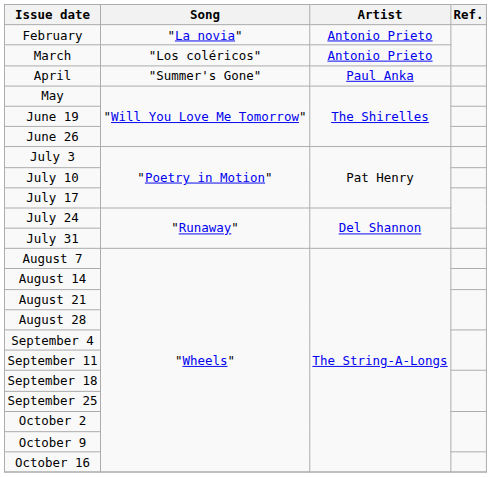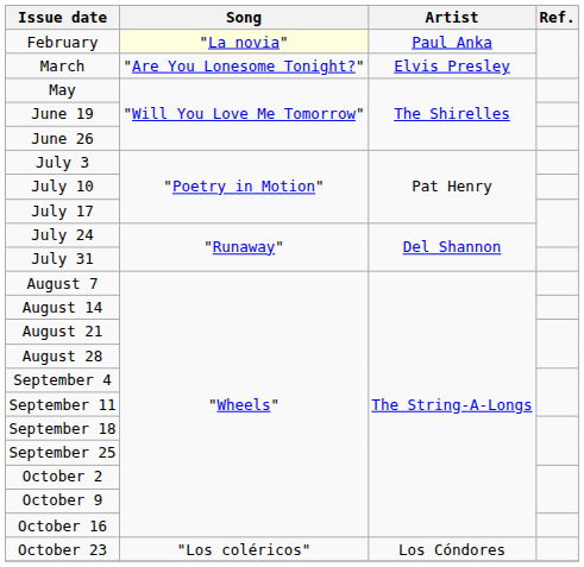February | Song: no background -> lightyellow background
February | Artist: Antonio Prieto -> Paul Anka
March | Song: "Los coléricos" -> "Are You Lonesome Tonight?"
March | Artist: Antonio Prieto -> Elvis Presley
- row: April | "Summer's Gone" | Paul Anka
+ row: October 23 | "Los coléricos" | Los Cóndores
